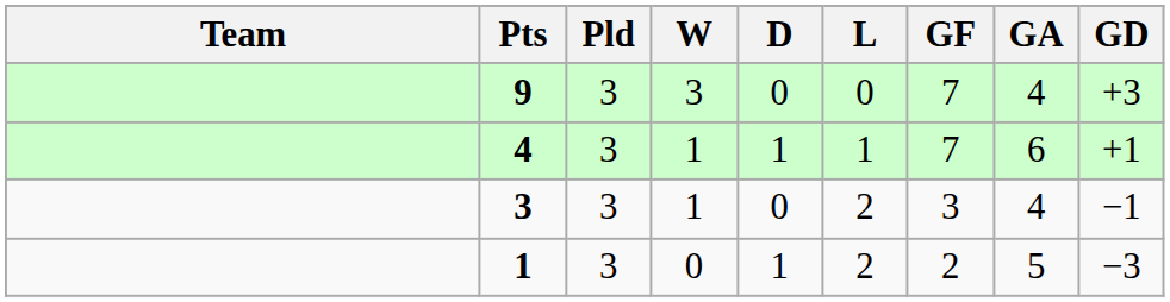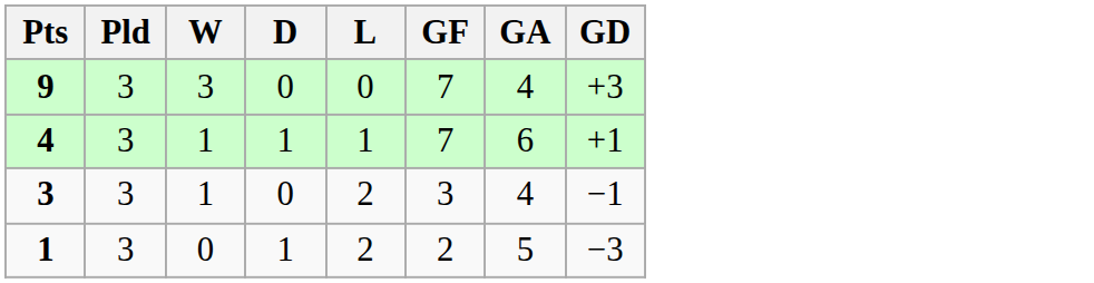- column: Team
